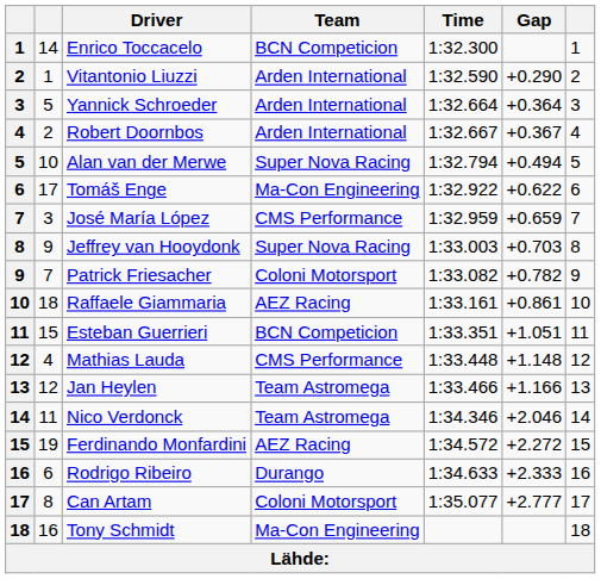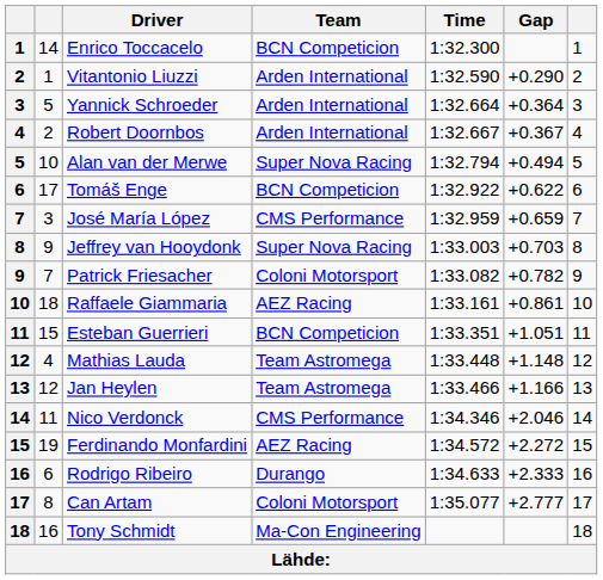Tomáš Enge | Team: Ma-Con Engineering -> BCN Competicion
Mathias Lauda | Team: CMS Performance -> Team Astromega
Nico Verdonck | Team: Team Astromega -> CMS Performance
